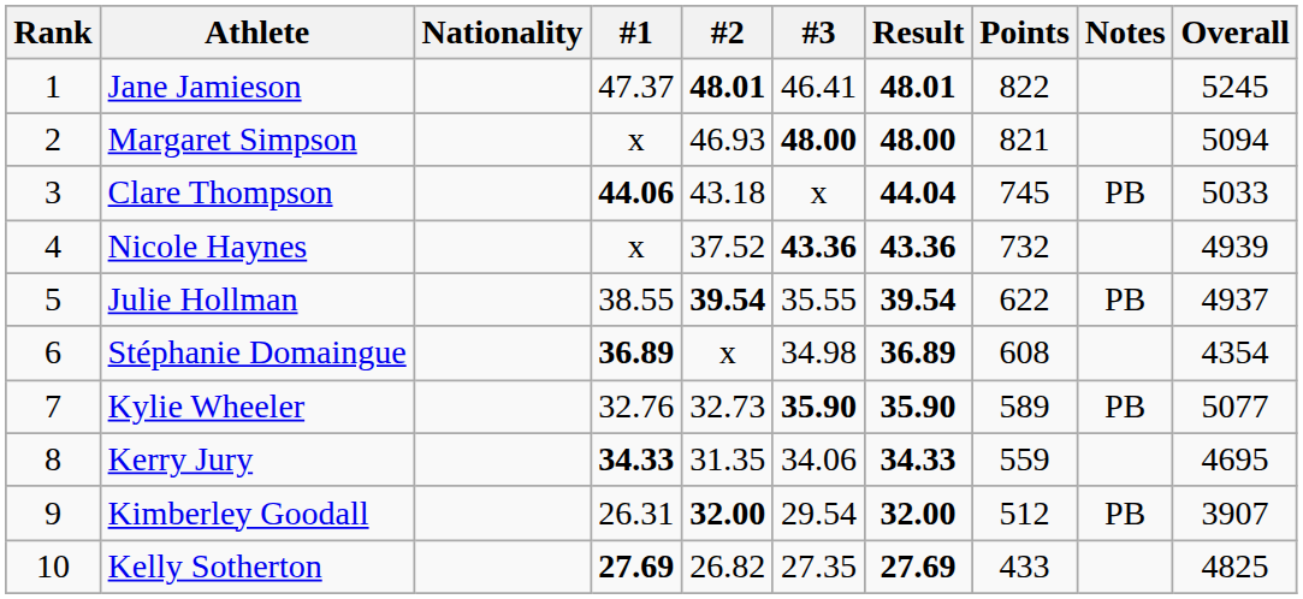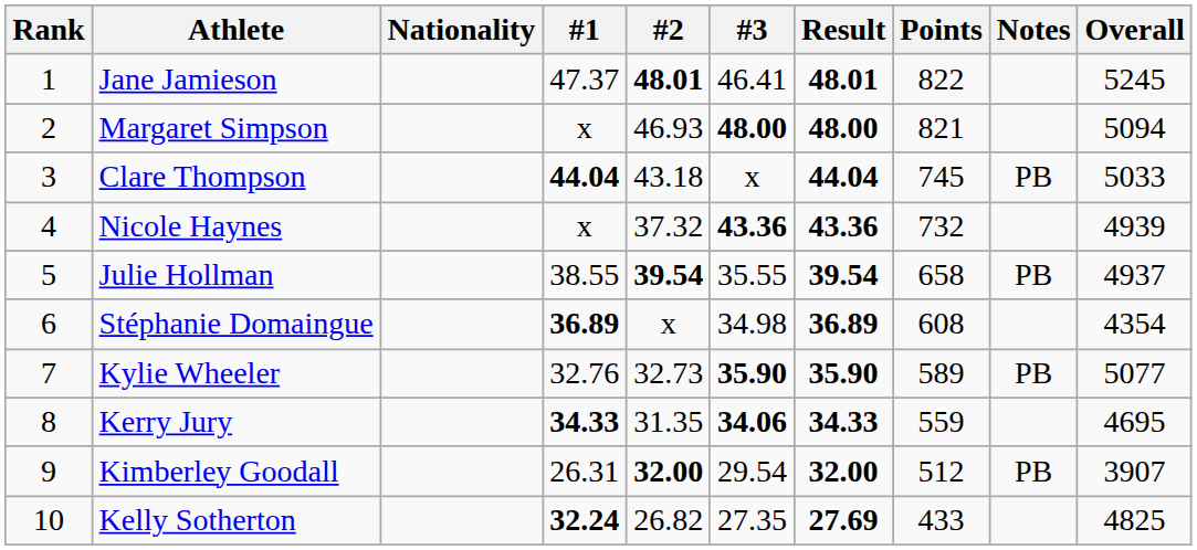Clare Thompson | #1: 44.06 -> 44.04
Nicole Haynes | #2: 37.52 -> 37.32
Julie Hollman | Points: 622 -> 658
Kerry Jury | #3: normal -> bold
Kelly Sotherton | #1: 27.69 -> 32.24
